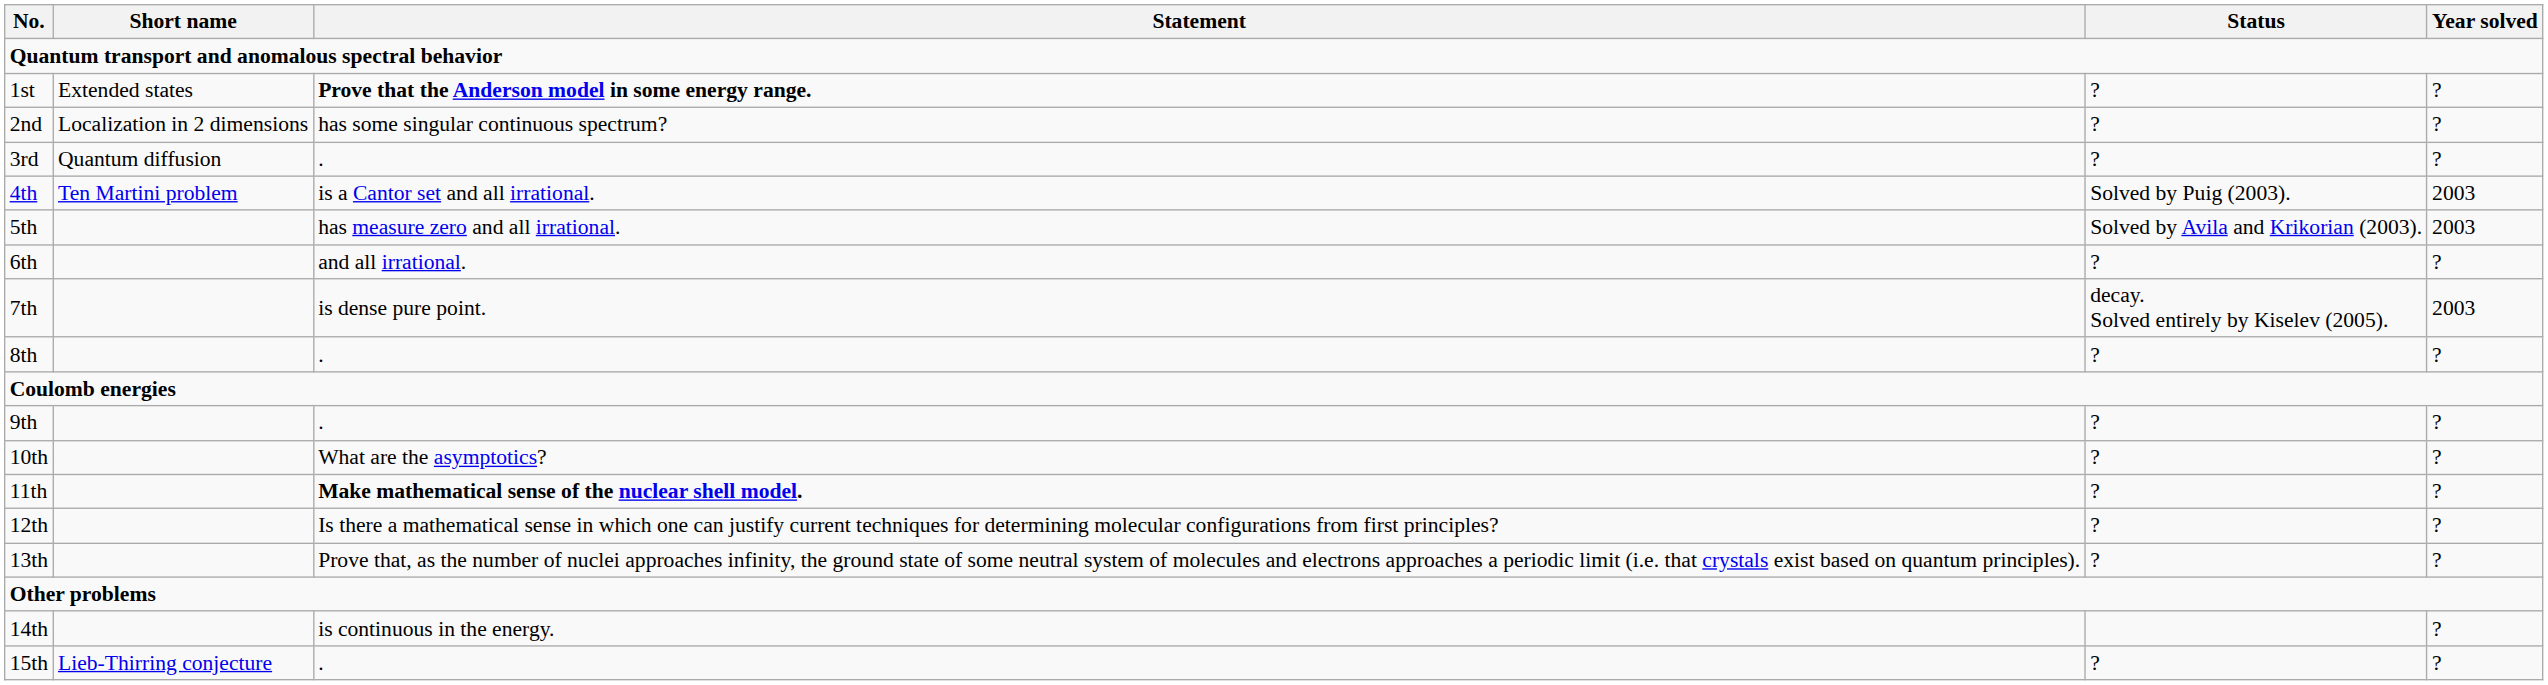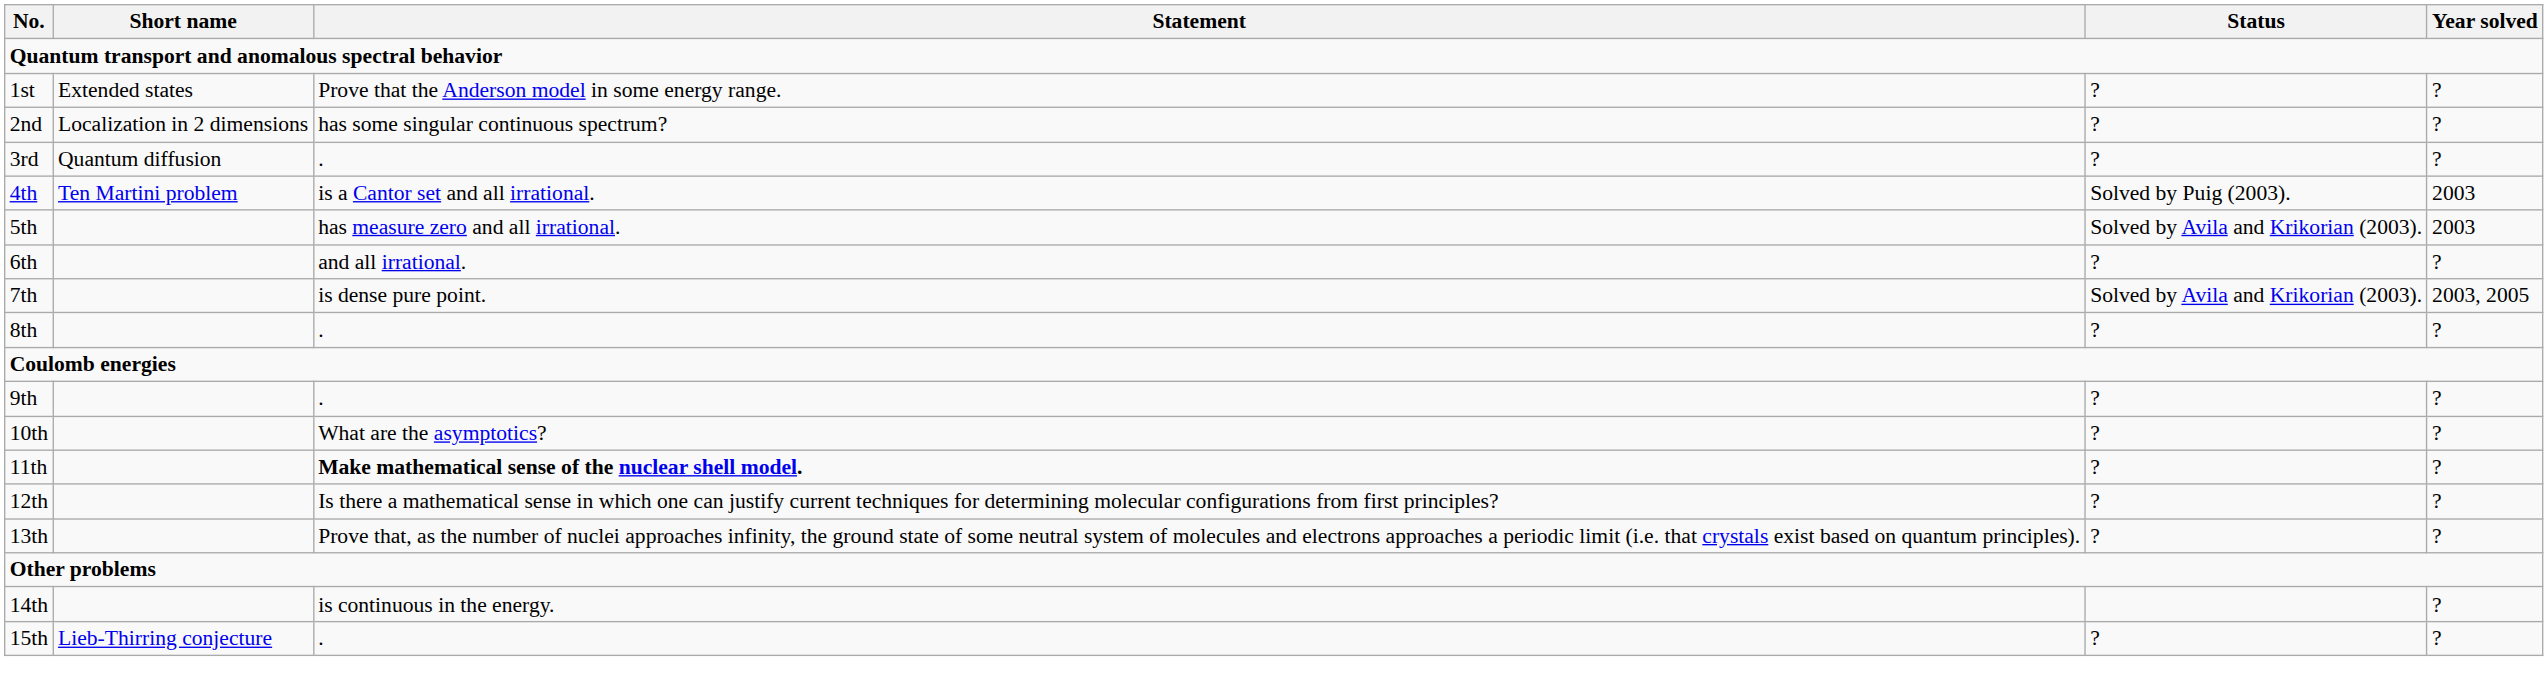1st | Statement: bold -> normal
7th | Status: decay. Solved entirely by Kiselev (2005). -> Solved by Avila and Krikorian (2003).
7th | Year solved: 2003 -> 2003, 2005
